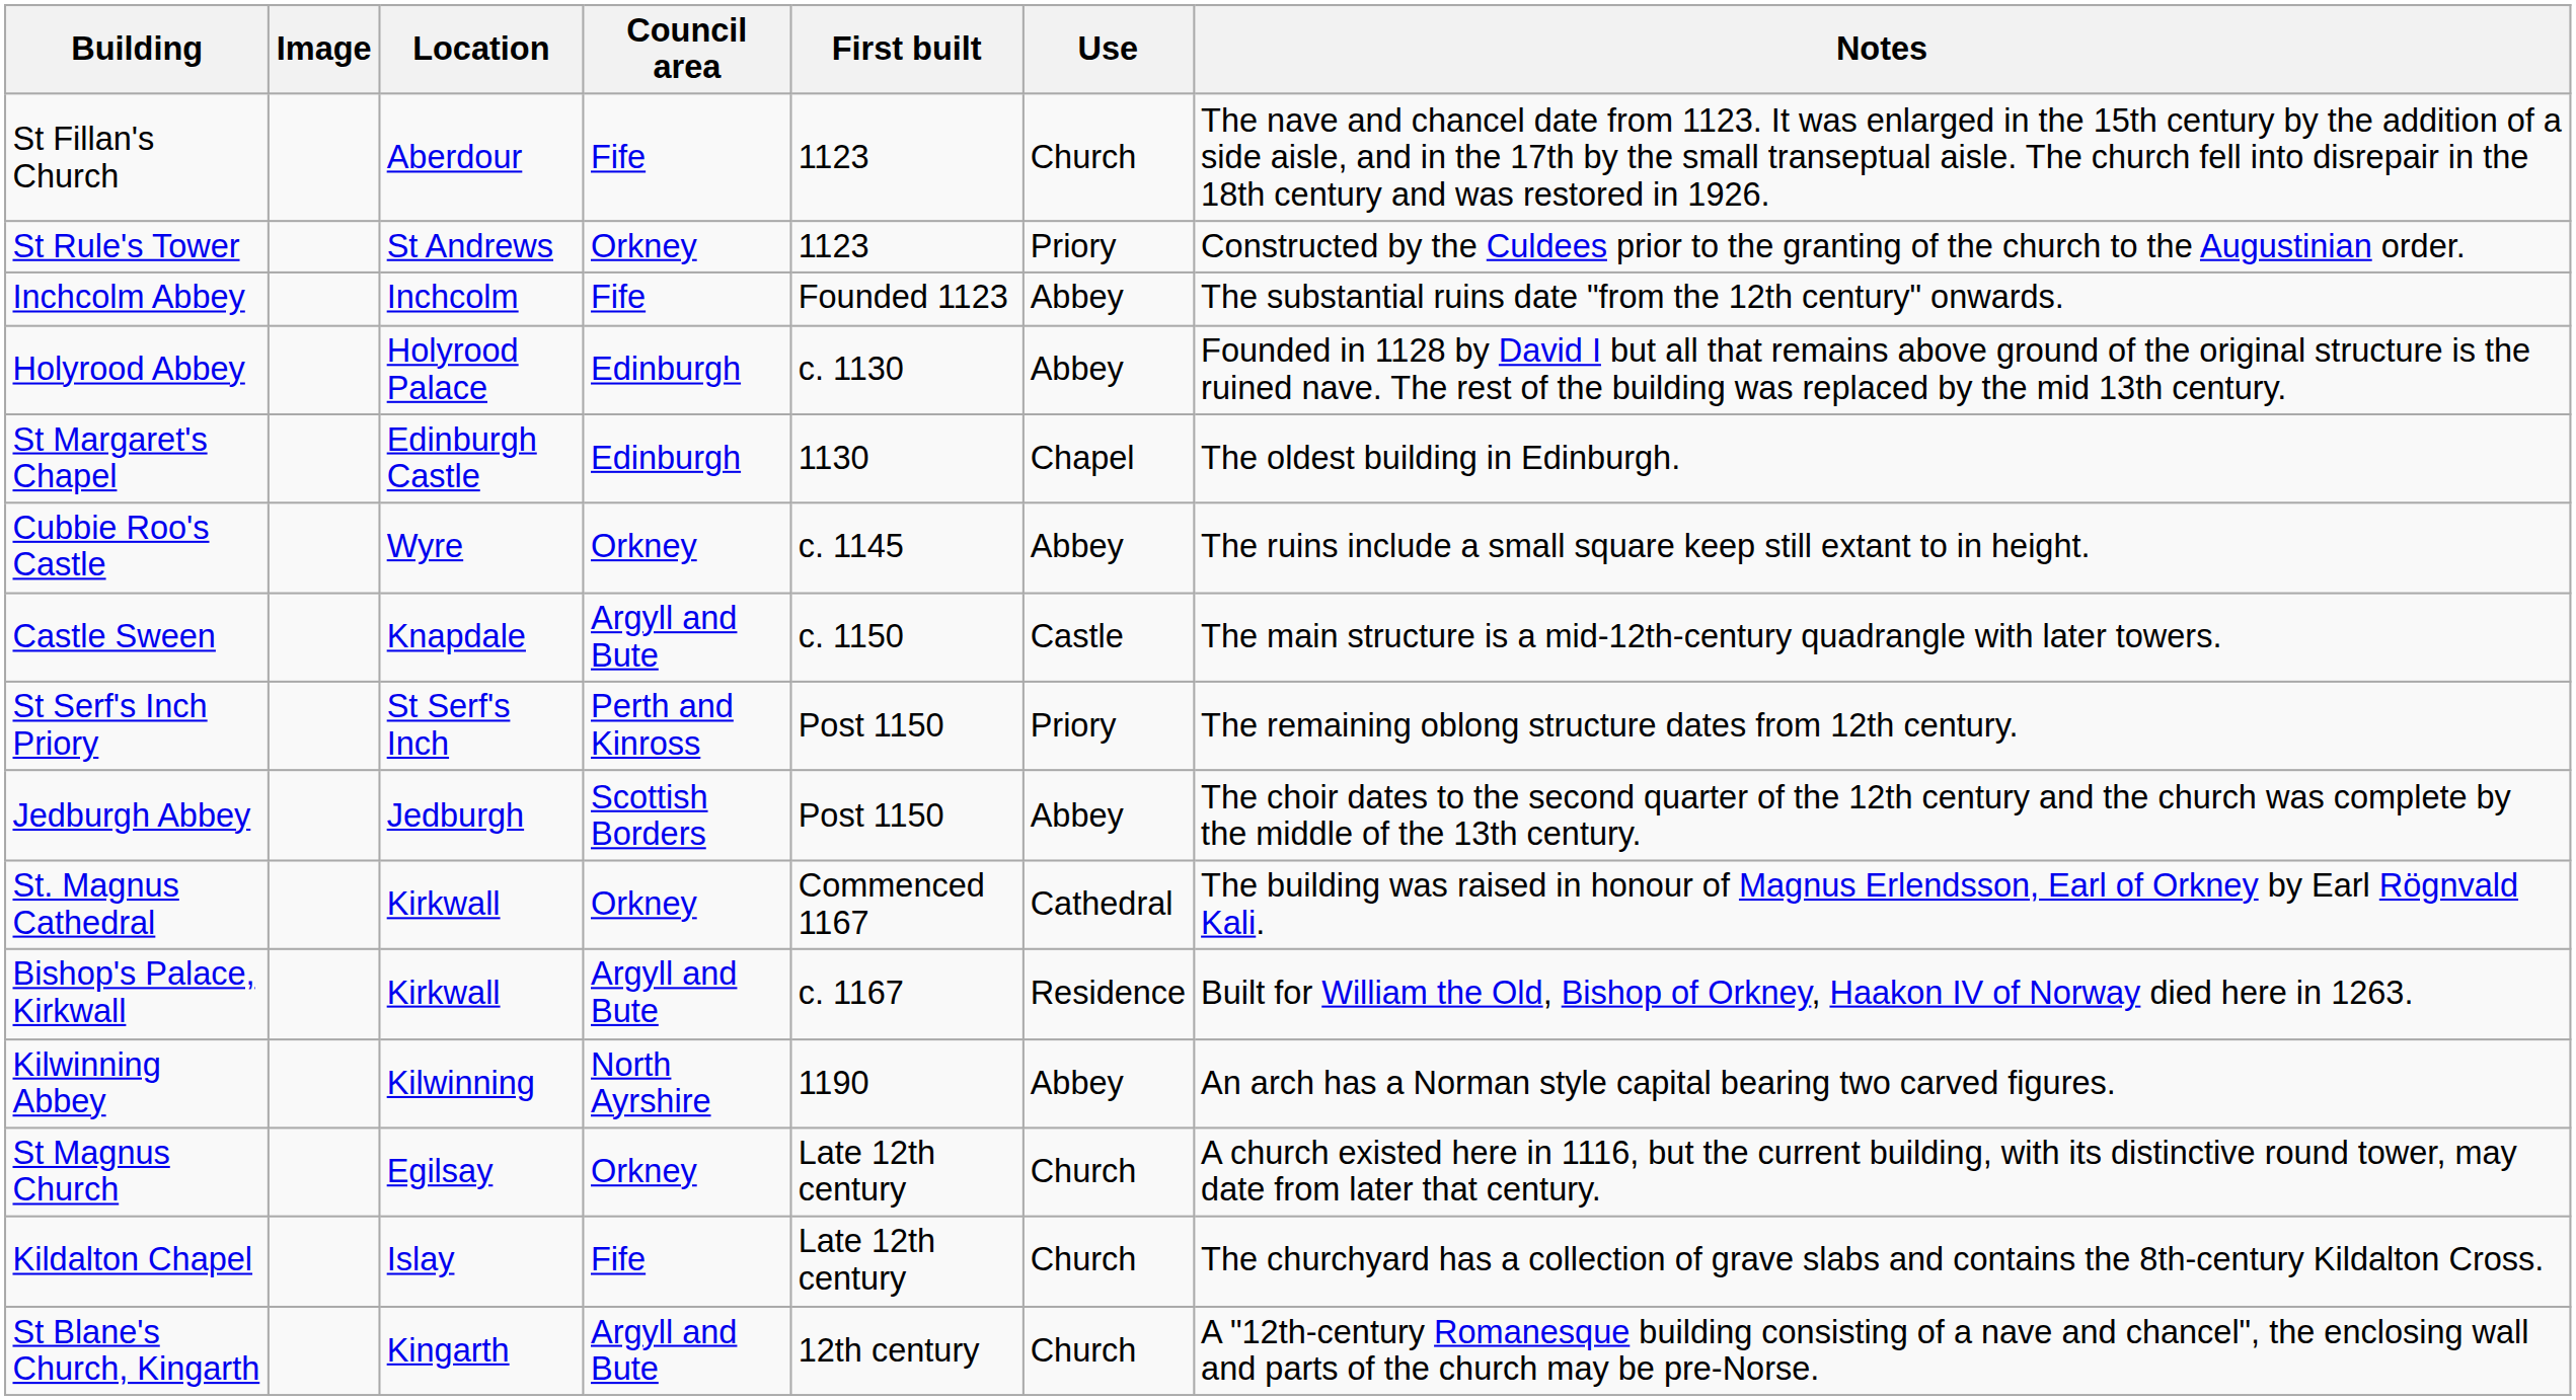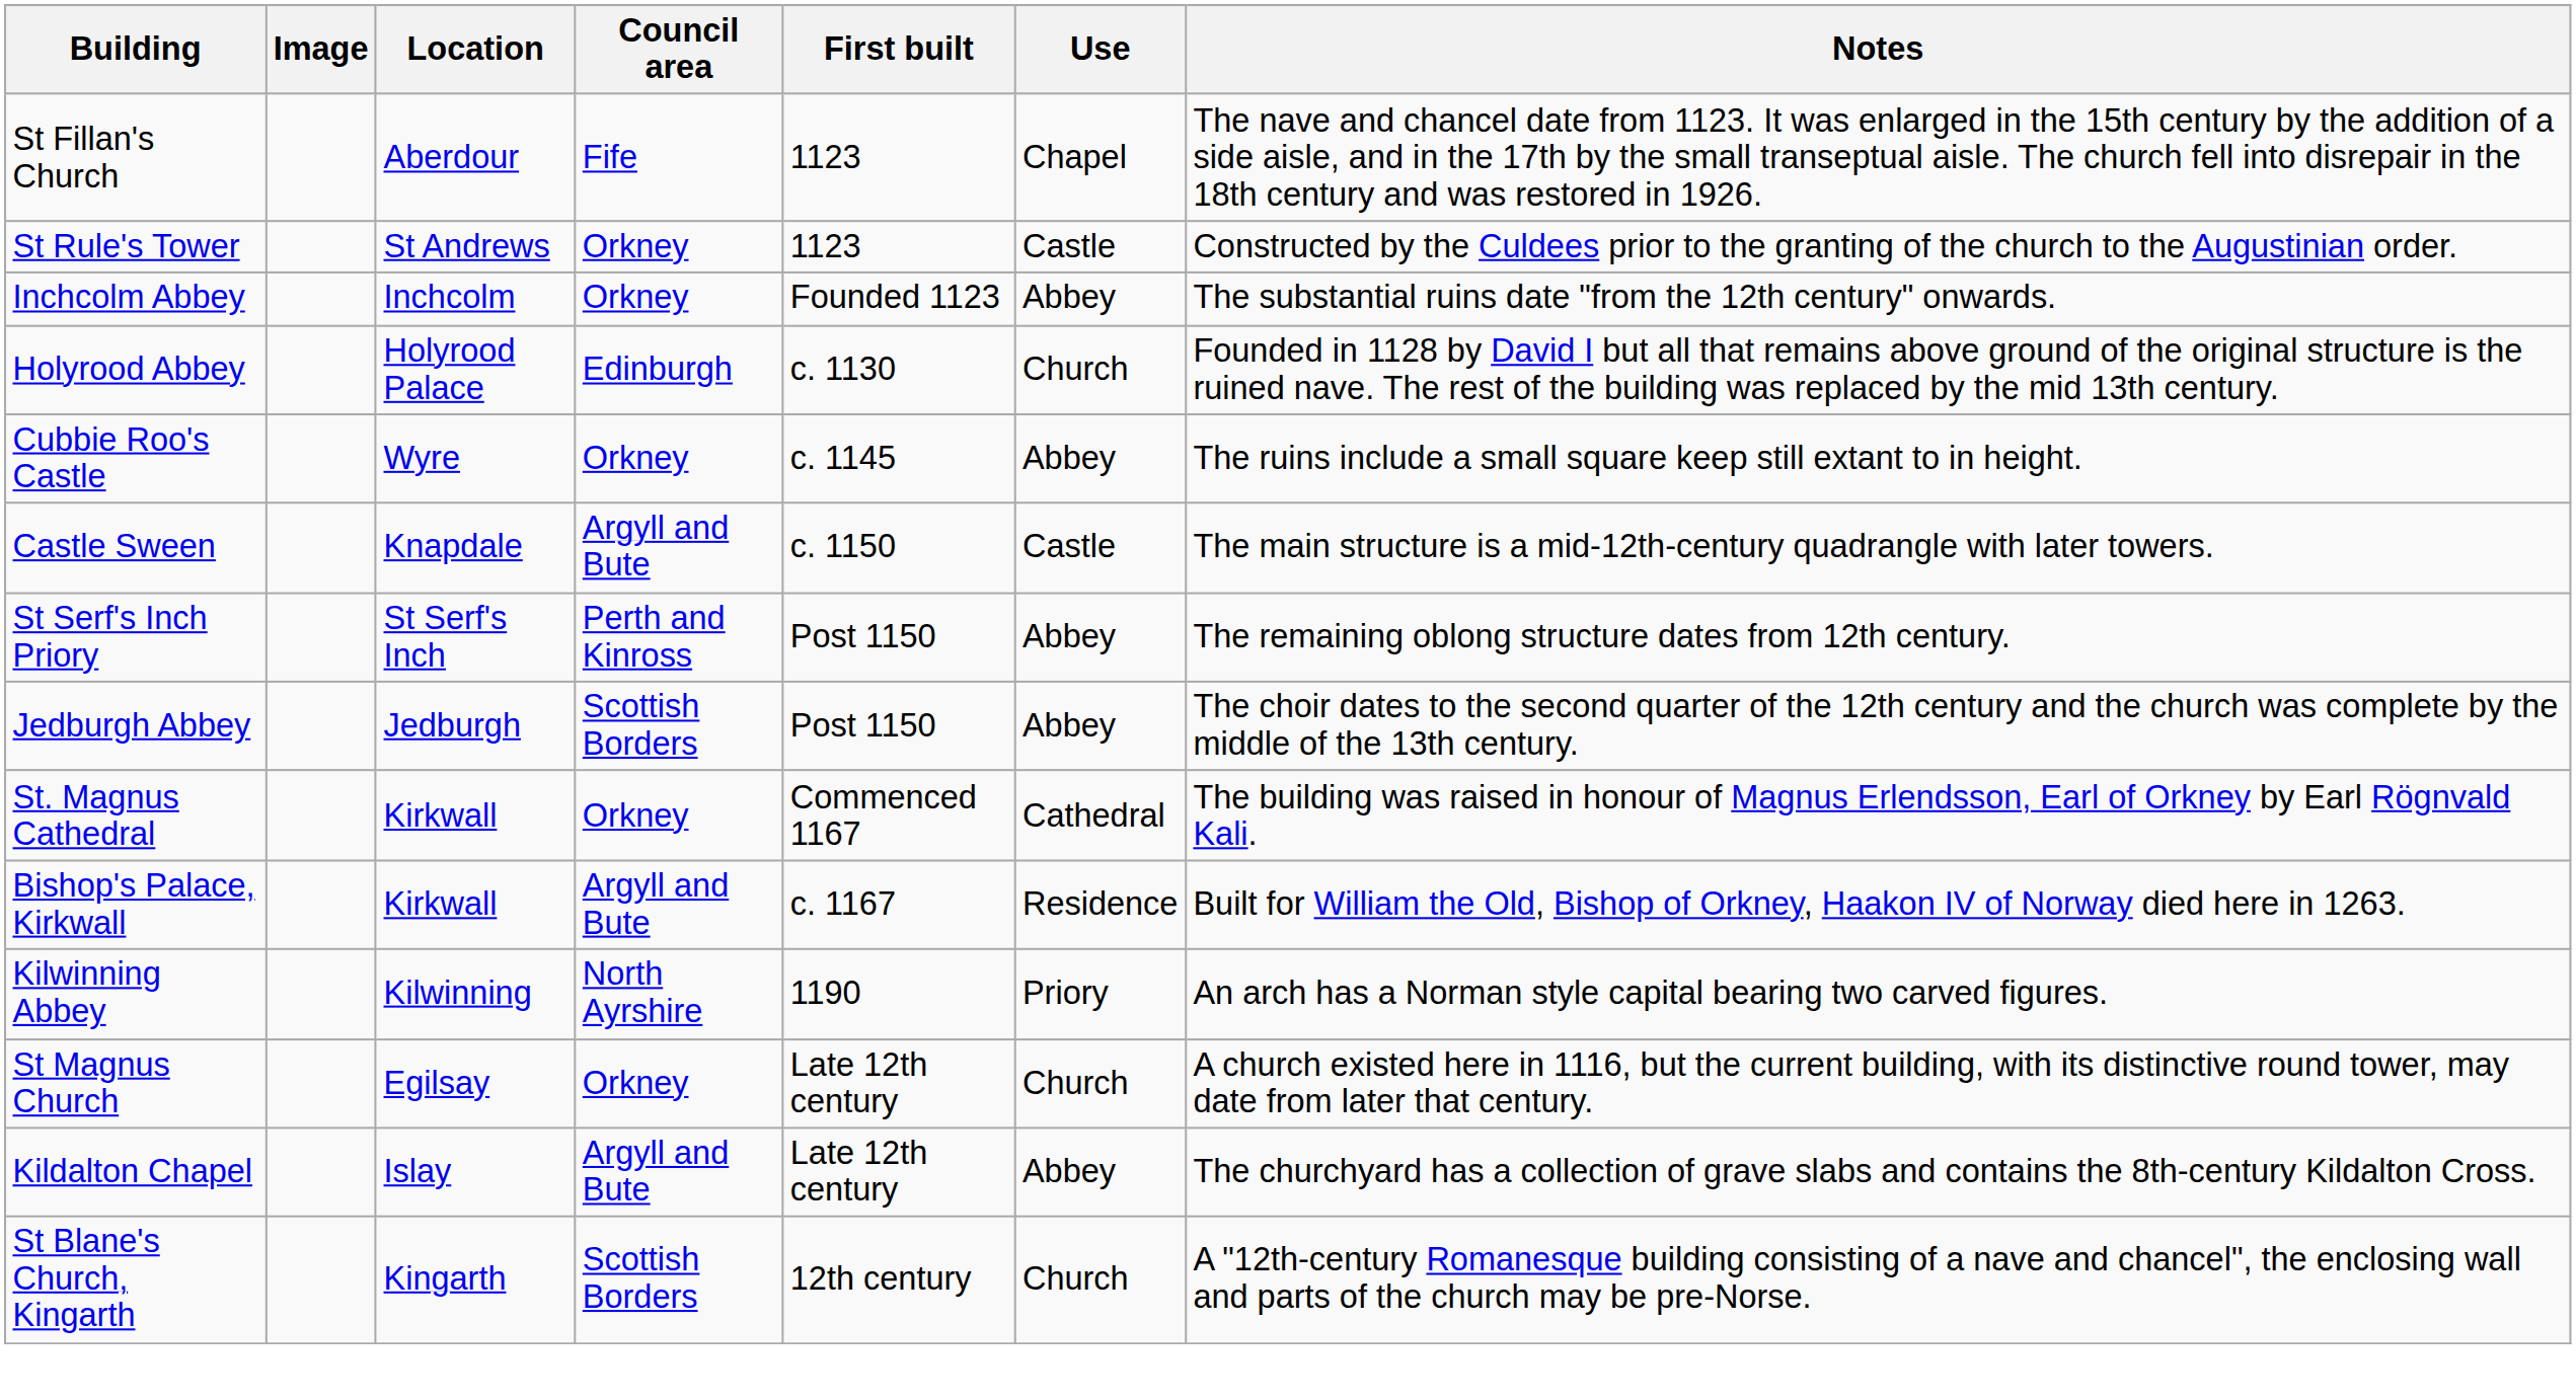St Fillan's Church | Use: Church -> Chapel
St Rule's Tower | Use: Priory -> Castle
Inchcolm Abbey | Council area: Fife -> Orkney
Holyrood Abbey | Use: Abbey -> Church
- row: St Margaret's Chapel | Edinburgh Castle | Edinburgh | 1130 | Chapel | The oldest building in Edinburgh.
St Serf's Inch Priory | Use: Priory -> Abbey
Kilwinning Abbey | Use: Abbey -> Priory
Kildalton Chapel | Council area: Fife -> Argyll and Bute
Kildalton Chapel | Use: Church -> Abbey
St Blane's Church, Kingarth | Council area: Argyll and Bute -> Scottish Borders
